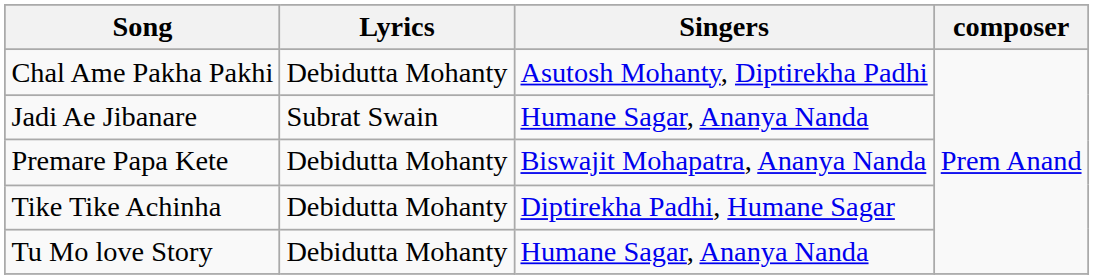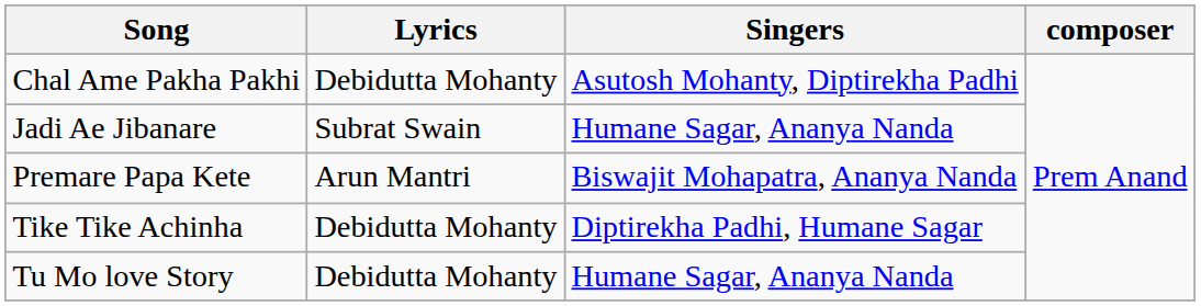Premare Papa Kete | Lyrics: Debidutta Mohanty -> Arun Mantri
